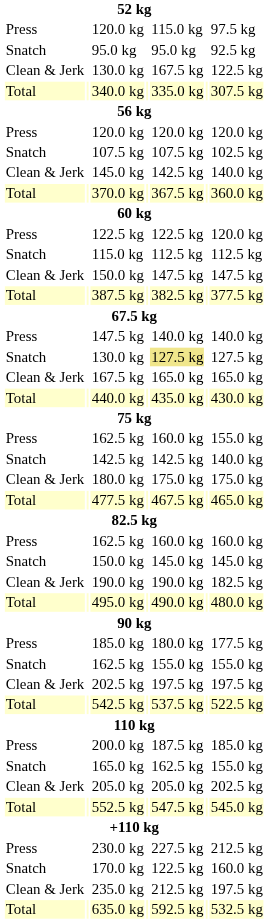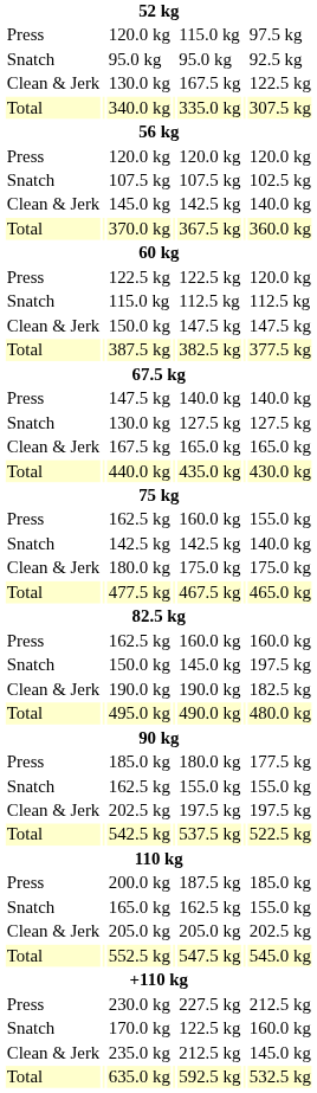Snatch / 130.0 kg | column 5: khaki background -> no background
Snatch / 150.0 kg | column 7: 145.0 kg -> 197.5 kg
235.0 kg | column 7: 197.5 kg -> 145.0 kg
